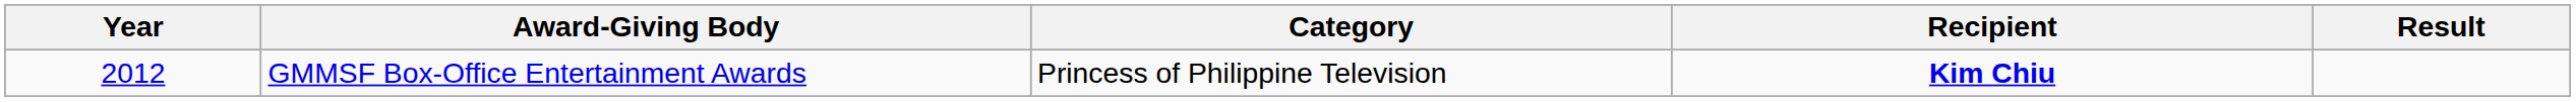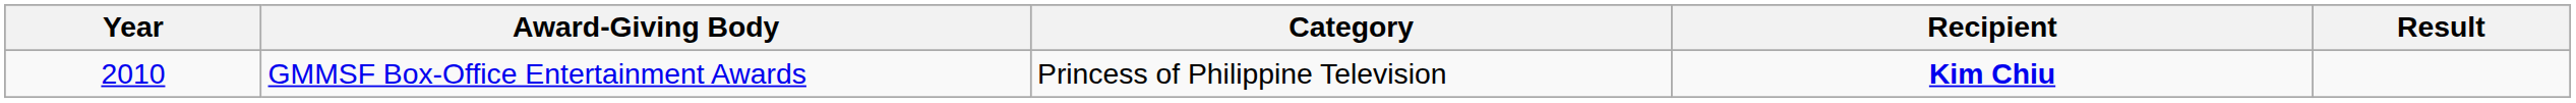GMMSF Box-Office Entertainment Awards | Year: 2012 -> 2010
